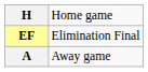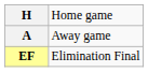rows swapped: A <-> EF
